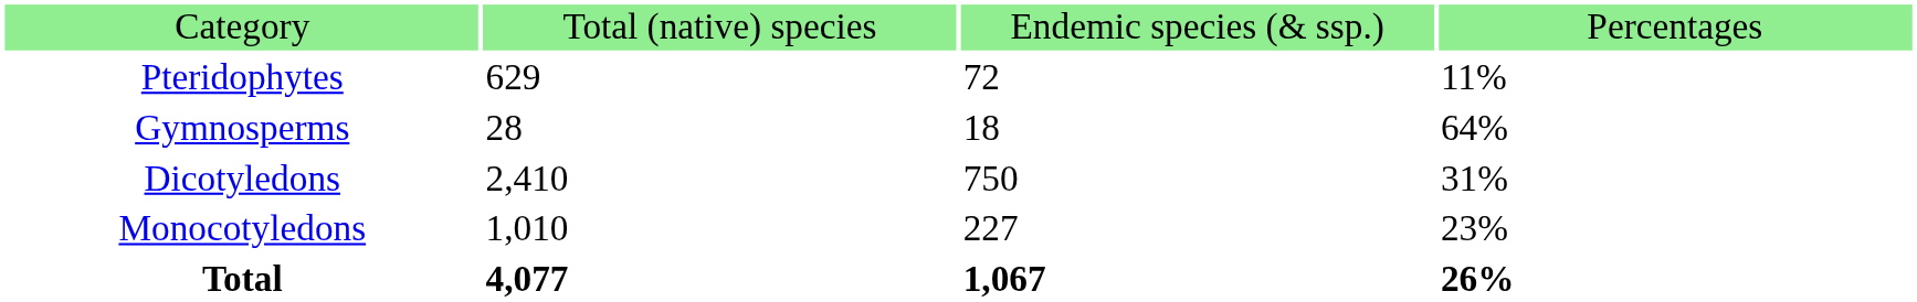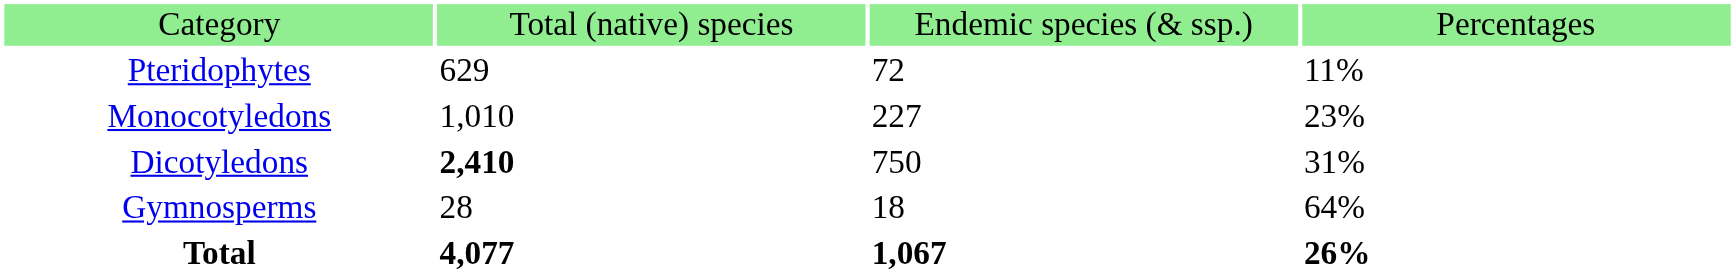rows swapped: Gymnosperms <-> Monocotyledons
Dicotyledons | column 2: normal -> bold
